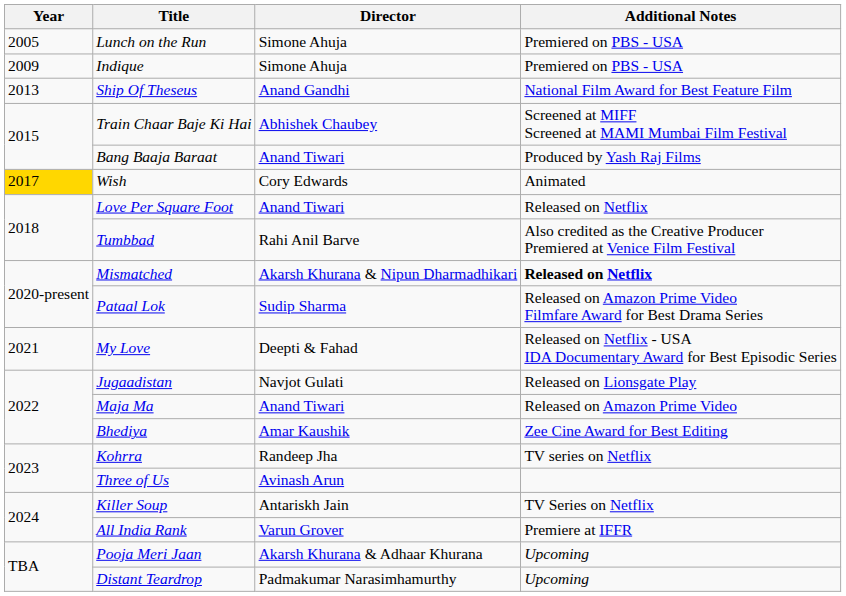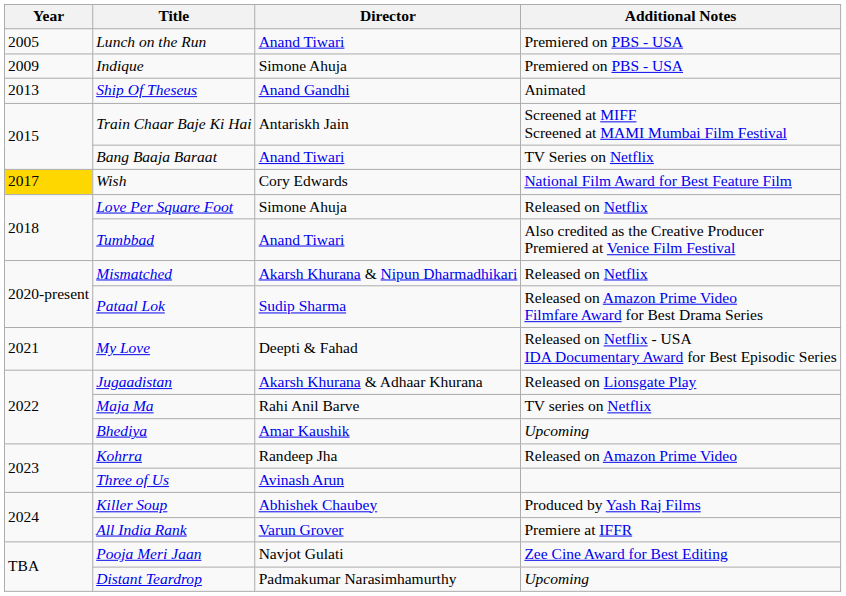Lunch on the Run | Director: Simone Ahuja -> Anand Tiwari
Ship Of Theseus | Additional Notes: National Film Award for Best Feature Film -> Animated
Train Chaar Baje Ki Hai | Director: Abhishek Chaubey -> Antariskh Jain
Bang Baaja Baraat | Additional Notes: Produced by Yash Raj Films -> TV Series on Netflix
Wish | Additional Notes: Animated -> National Film Award for Best Feature Film
Love Per Square Foot | Director: Anand Tiwari -> Simone Ahuja
Tumbbad | Director: Rahi Anil Barve -> Anand Tiwari
Mismatched | Additional Notes: bold -> normal
Jugaadistan | Director: Navjot Gulati -> Akarsh Khurana & Adhaar Khurana
Maja Ma | Director: Anand Tiwari -> Rahi Anil Barve
Maja Ma | Additional Notes: Released on Amazon Prime Video -> TV series on Netflix
Bhediya | Additional Notes: Zee Cine Award for Best Editing -> Upcoming
Kohrra | Additional Notes: TV series on Netflix -> Released on Amazon Prime Video
Killer Soup | Director: Antariskh Jain -> Abhishek Chaubey
Killer Soup | Additional Notes: TV Series on Netflix -> Produced by Yash Raj Films
Pooja Meri Jaan | Director: Akarsh Khurana & Adhaar Khurana -> Navjot Gulati
Pooja Meri Jaan | Additional Notes: Upcoming -> Zee Cine Award for Best Editing
